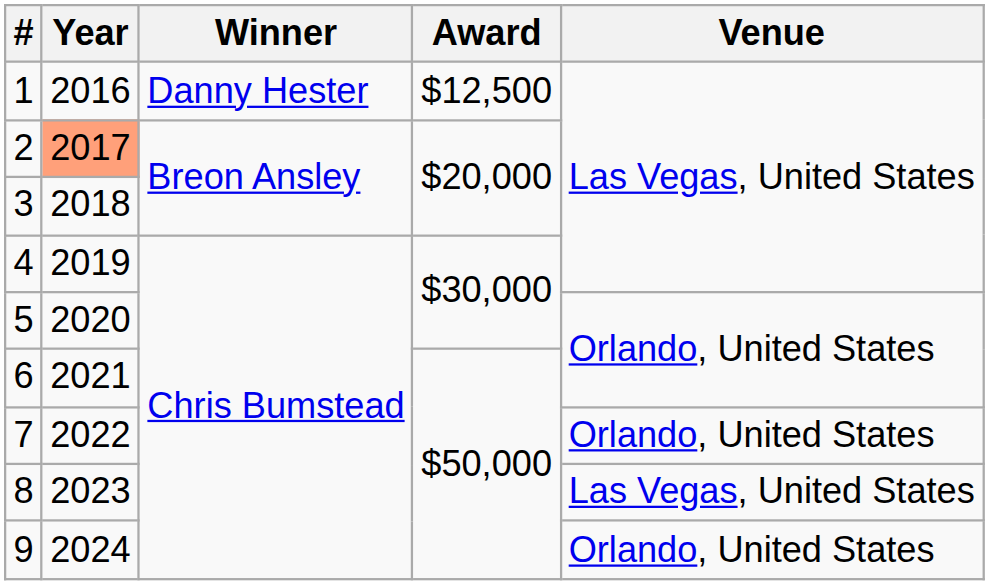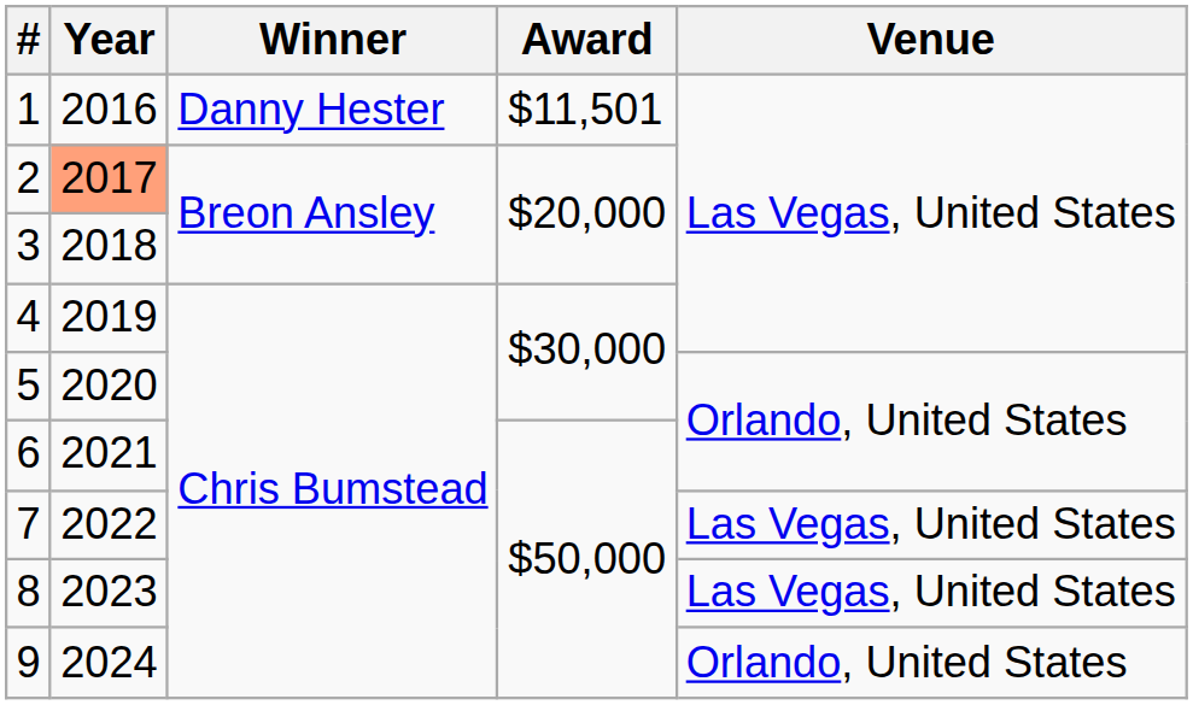1 | Award: $12,500 -> $11,501
7 | Venue: Orlando, United States -> Las Vegas, United States
